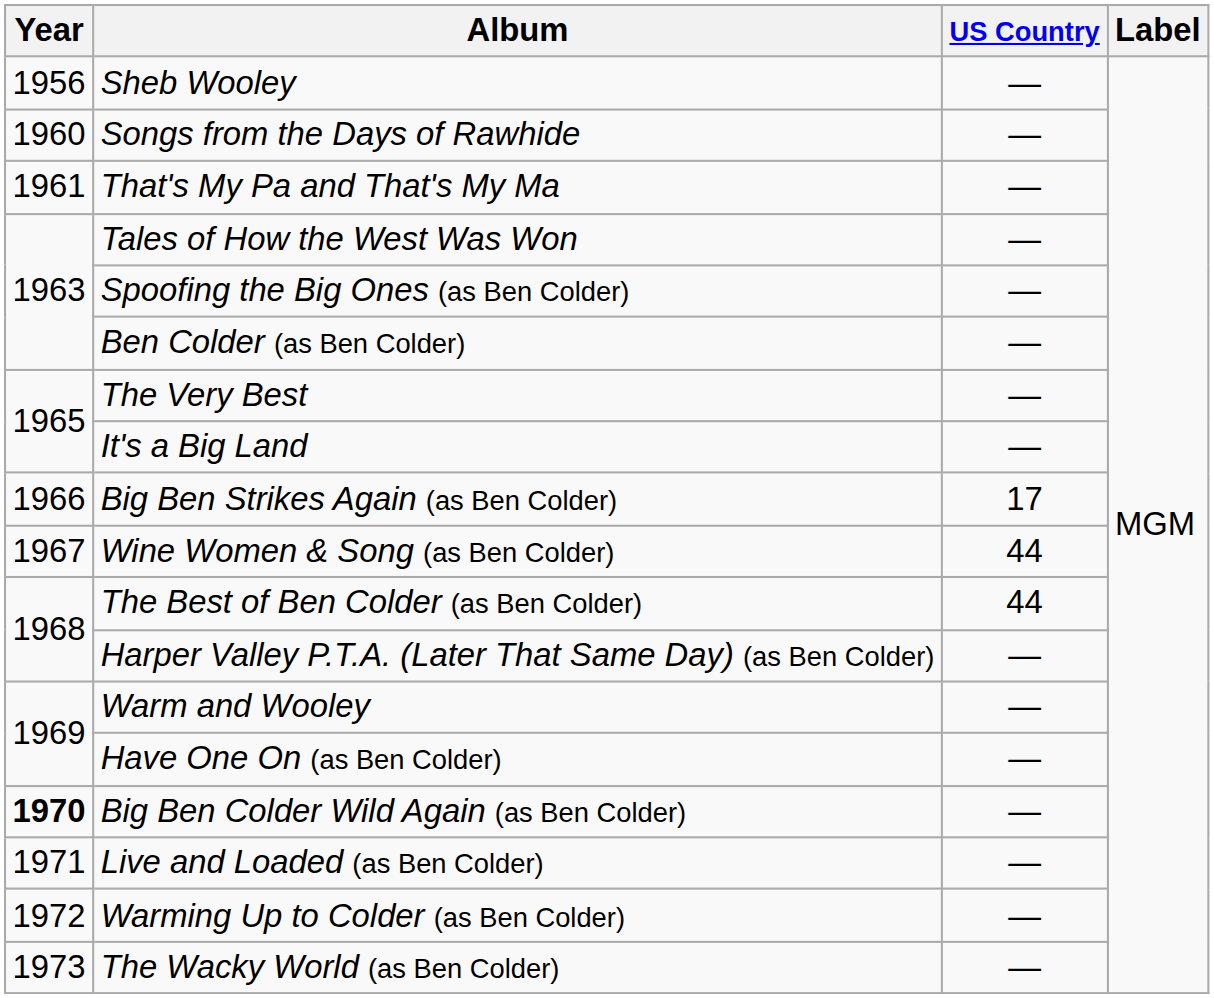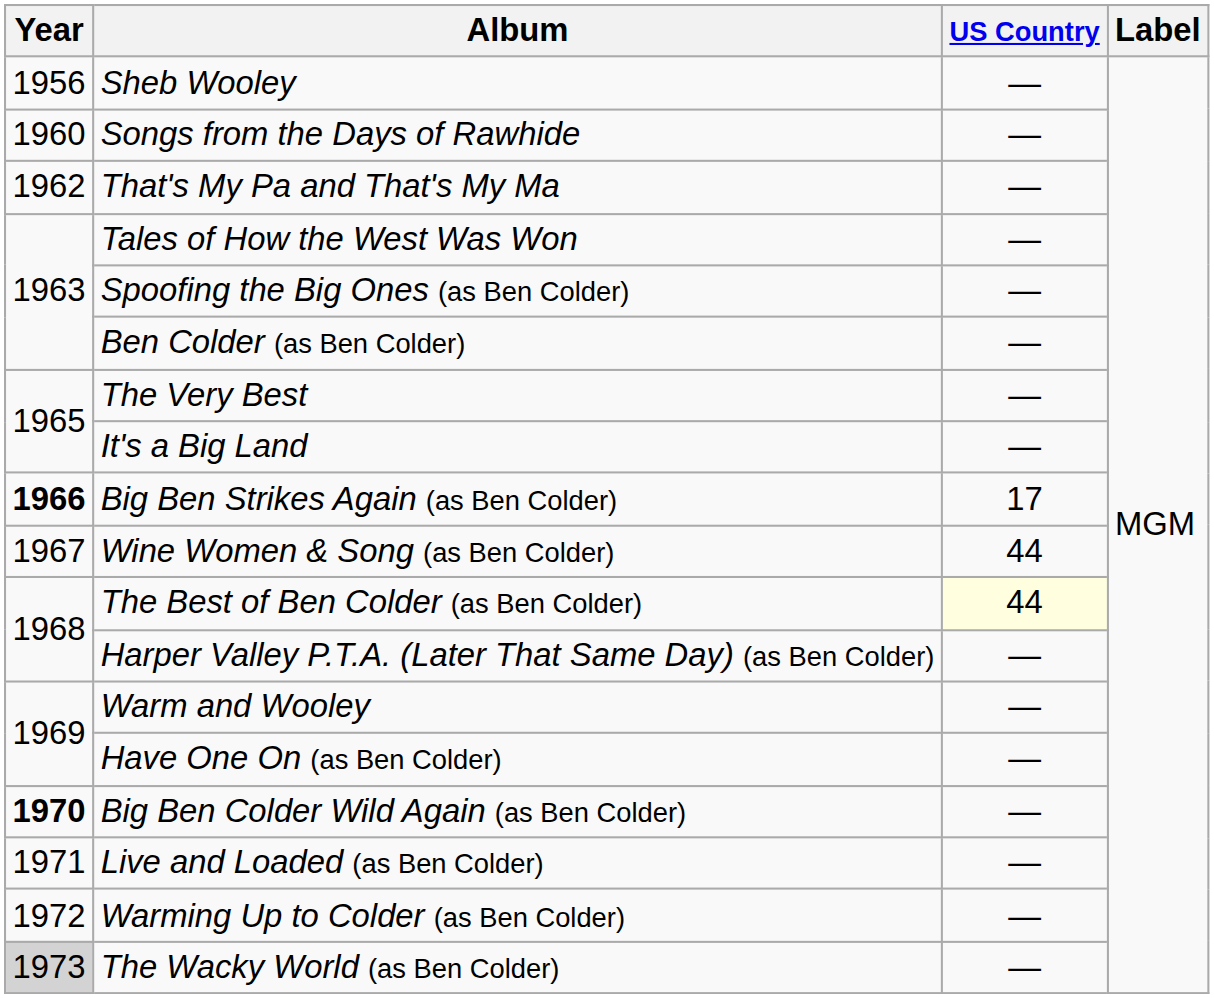That's My Pa and That's My Ma | Year: 1961 -> 1962
Big Ben Strikes Again (as Ben Colder) | Year: normal -> bold
The Best of Ben Colder (as Ben Colder) | US Country: no background -> lightyellow background
The Wacky World (as Ben Colder) | Year: no background -> lightgrey background
